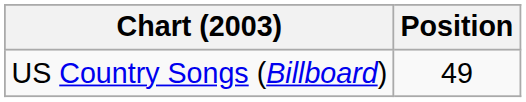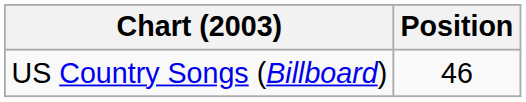US Country Songs (Billboard) | Position: 49 -> 46
